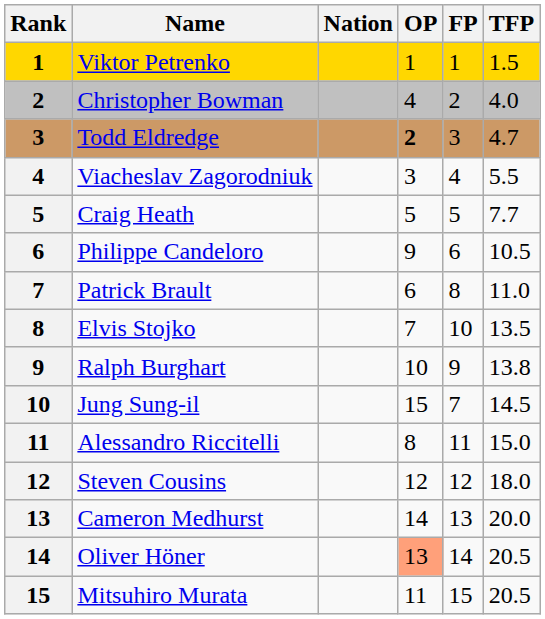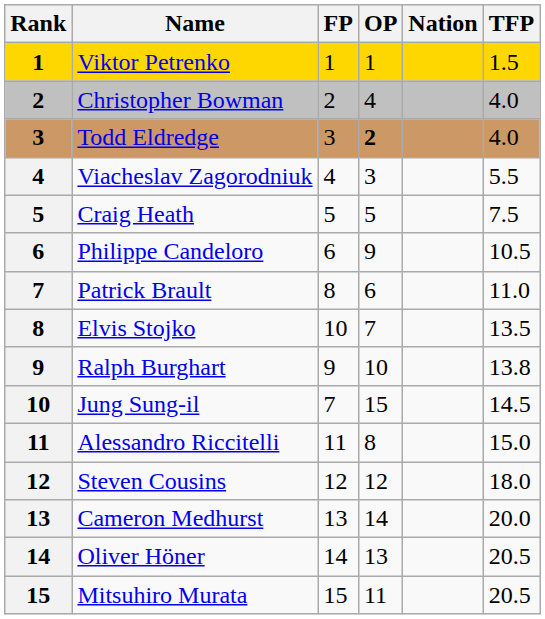columns swapped: Nation <-> FP
Todd Eldredge | TFP: 4.7 -> 4.0
Craig Heath | TFP: 7.7 -> 7.5
Oliver Höner | OP: lightsalmon background -> no background
